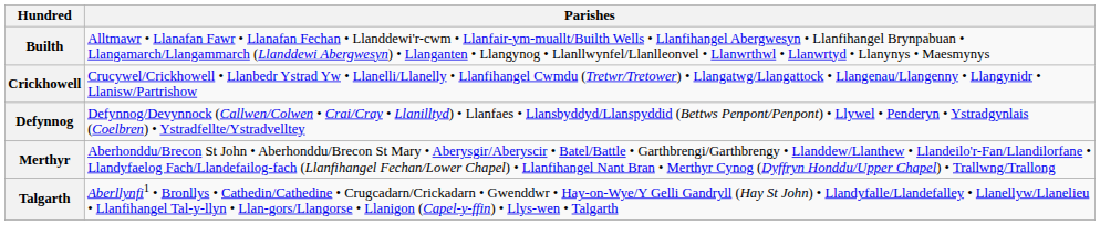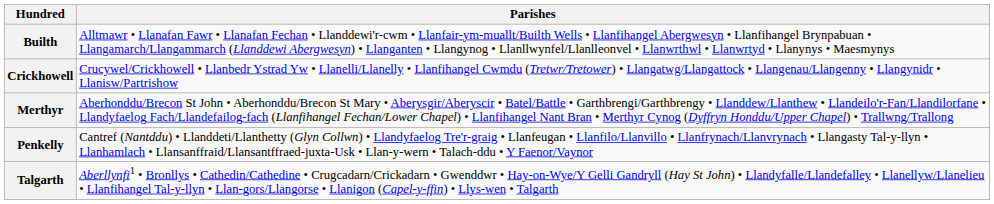- row: Defynnog | Defynnog/Devynnock (Callwen/Colwen • Crai/Cray • Llanilltyd) • Llanfaes • Llansbyddyd/Llanspyddid (Bettws Penpont/Penpont) • Llywel • Penderyn • Ystradgynlais (Coelbren) • Ystradfellte/Ystradvelltey
+ row: Penkelly | Cantref (Nantddu) • Llanddeti/Llanthetty (Glyn Collwn) • Llandyfaelog Tre'r-graig • Llanfeugan • Llanfilo/Llanvillo • Llanfrynach/Llanvrynach • Llangasty Tal-y-llyn • Llanhamlach • Llansanffraid/Llansantffraed-juxta-Usk • Llan-y-wern • Talach-ddu • Y Faenor/Vaynor
